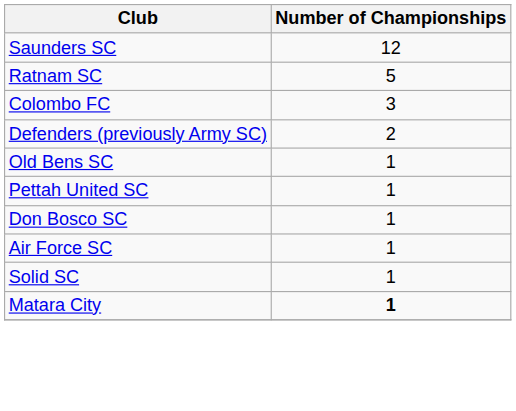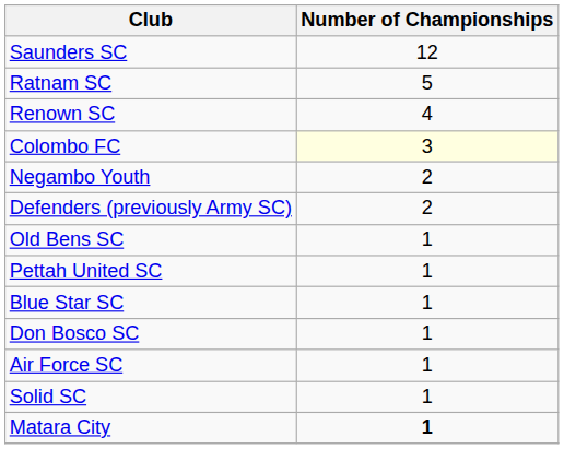+ row: Renown SC | 4
Colombo FC | Number of Championships: no background -> lightyellow background
+ row: Negambo Youth | 2
+ row: Blue Star SC | 1
